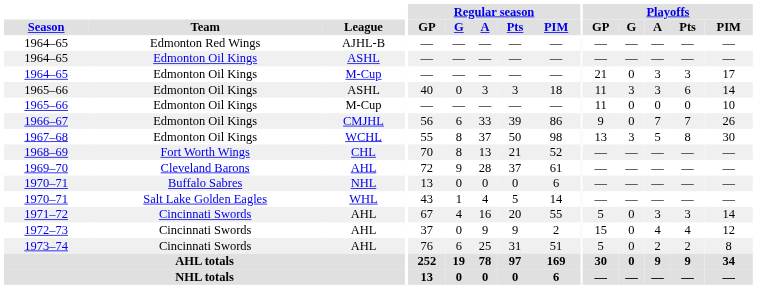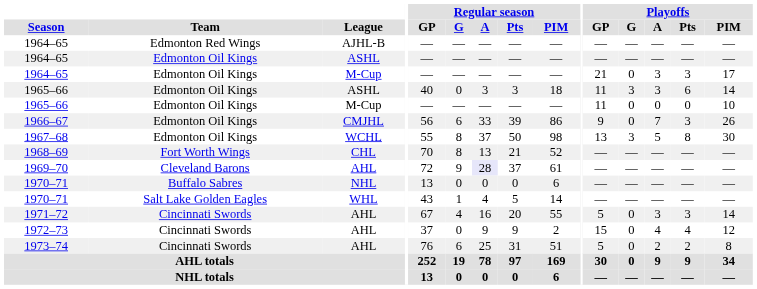1966–67 | Playoffs / Pts: 7 -> 3
1969–70 | Regular season / A: no background -> lavender background
